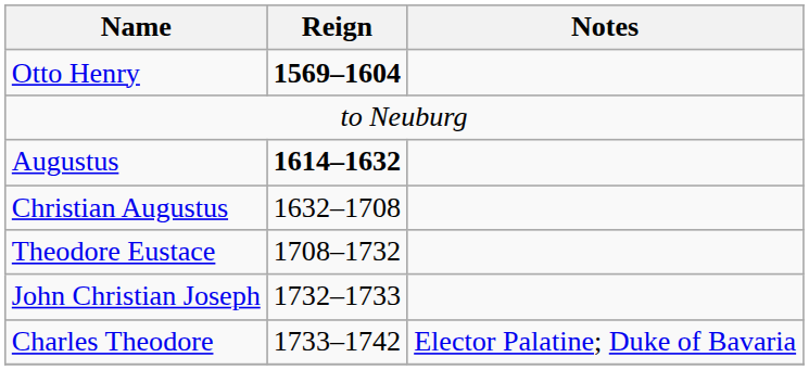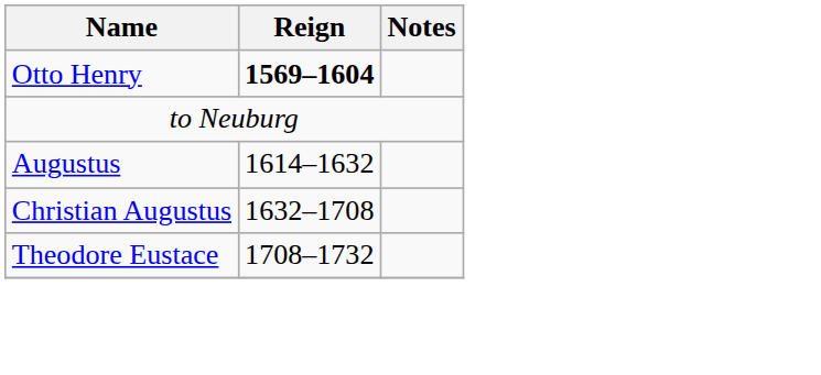Augustus | Reign: bold -> normal
- row: John Christian Joseph | 1732–1733
- row: Charles Theodore | 1733–1742 | Elector Palatine; Duke of Bavaria
